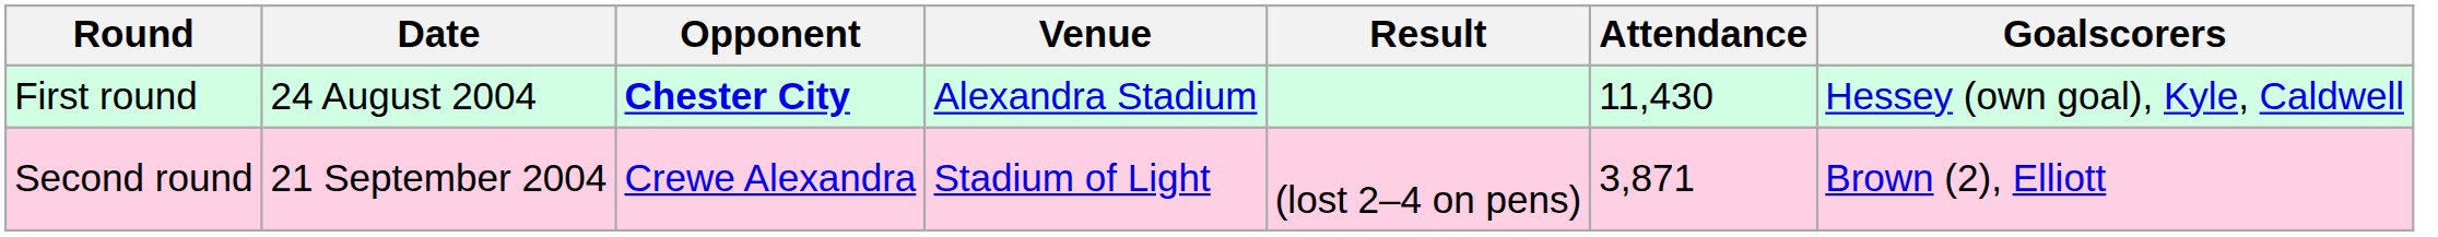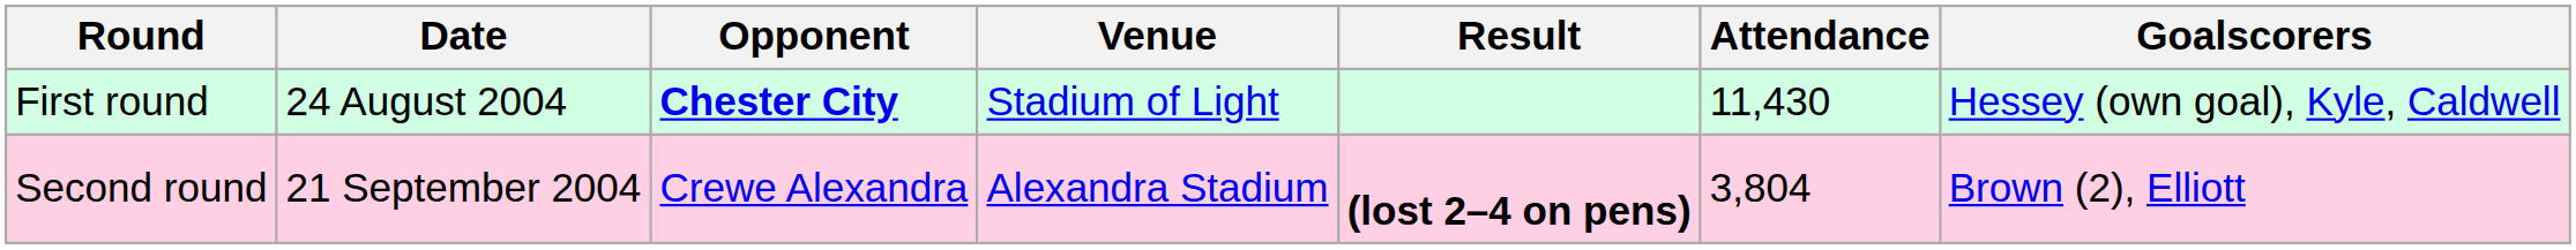First round | Venue: Alexandra Stadium -> Stadium of Light
Second round | Venue: Stadium of Light -> Alexandra Stadium
Second round | Result: normal -> bold
Second round | Attendance: 3,871 -> 3,804
